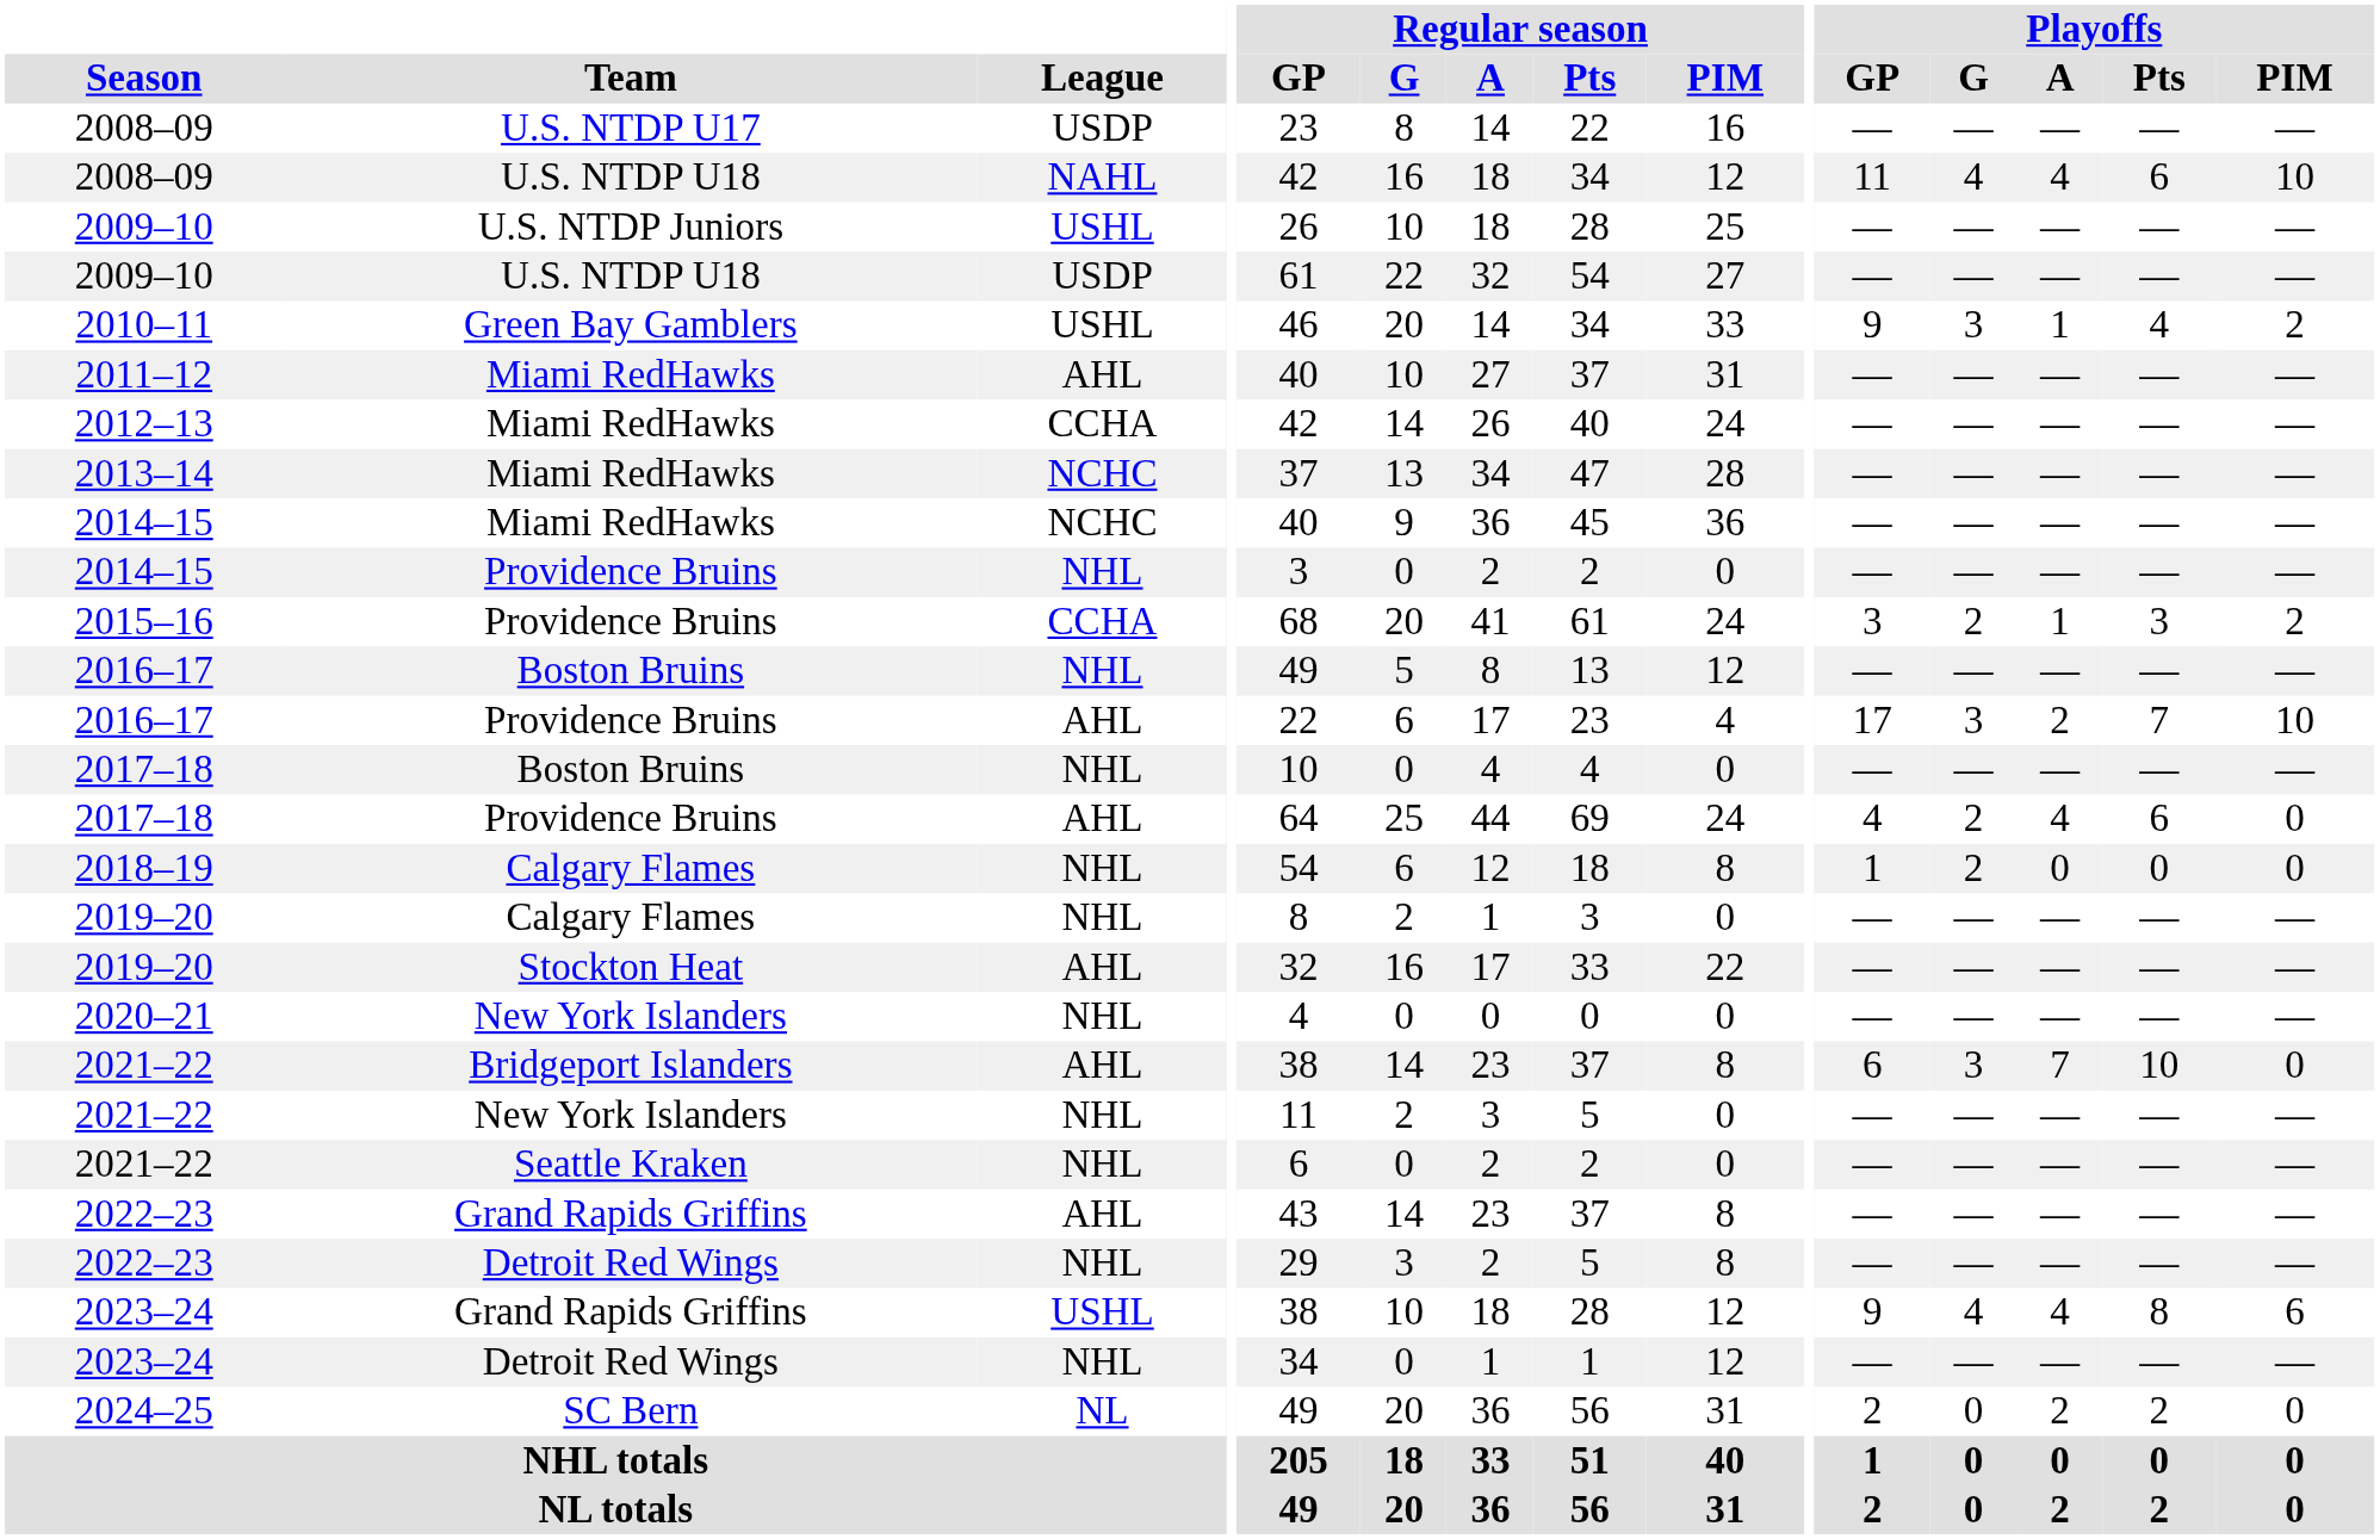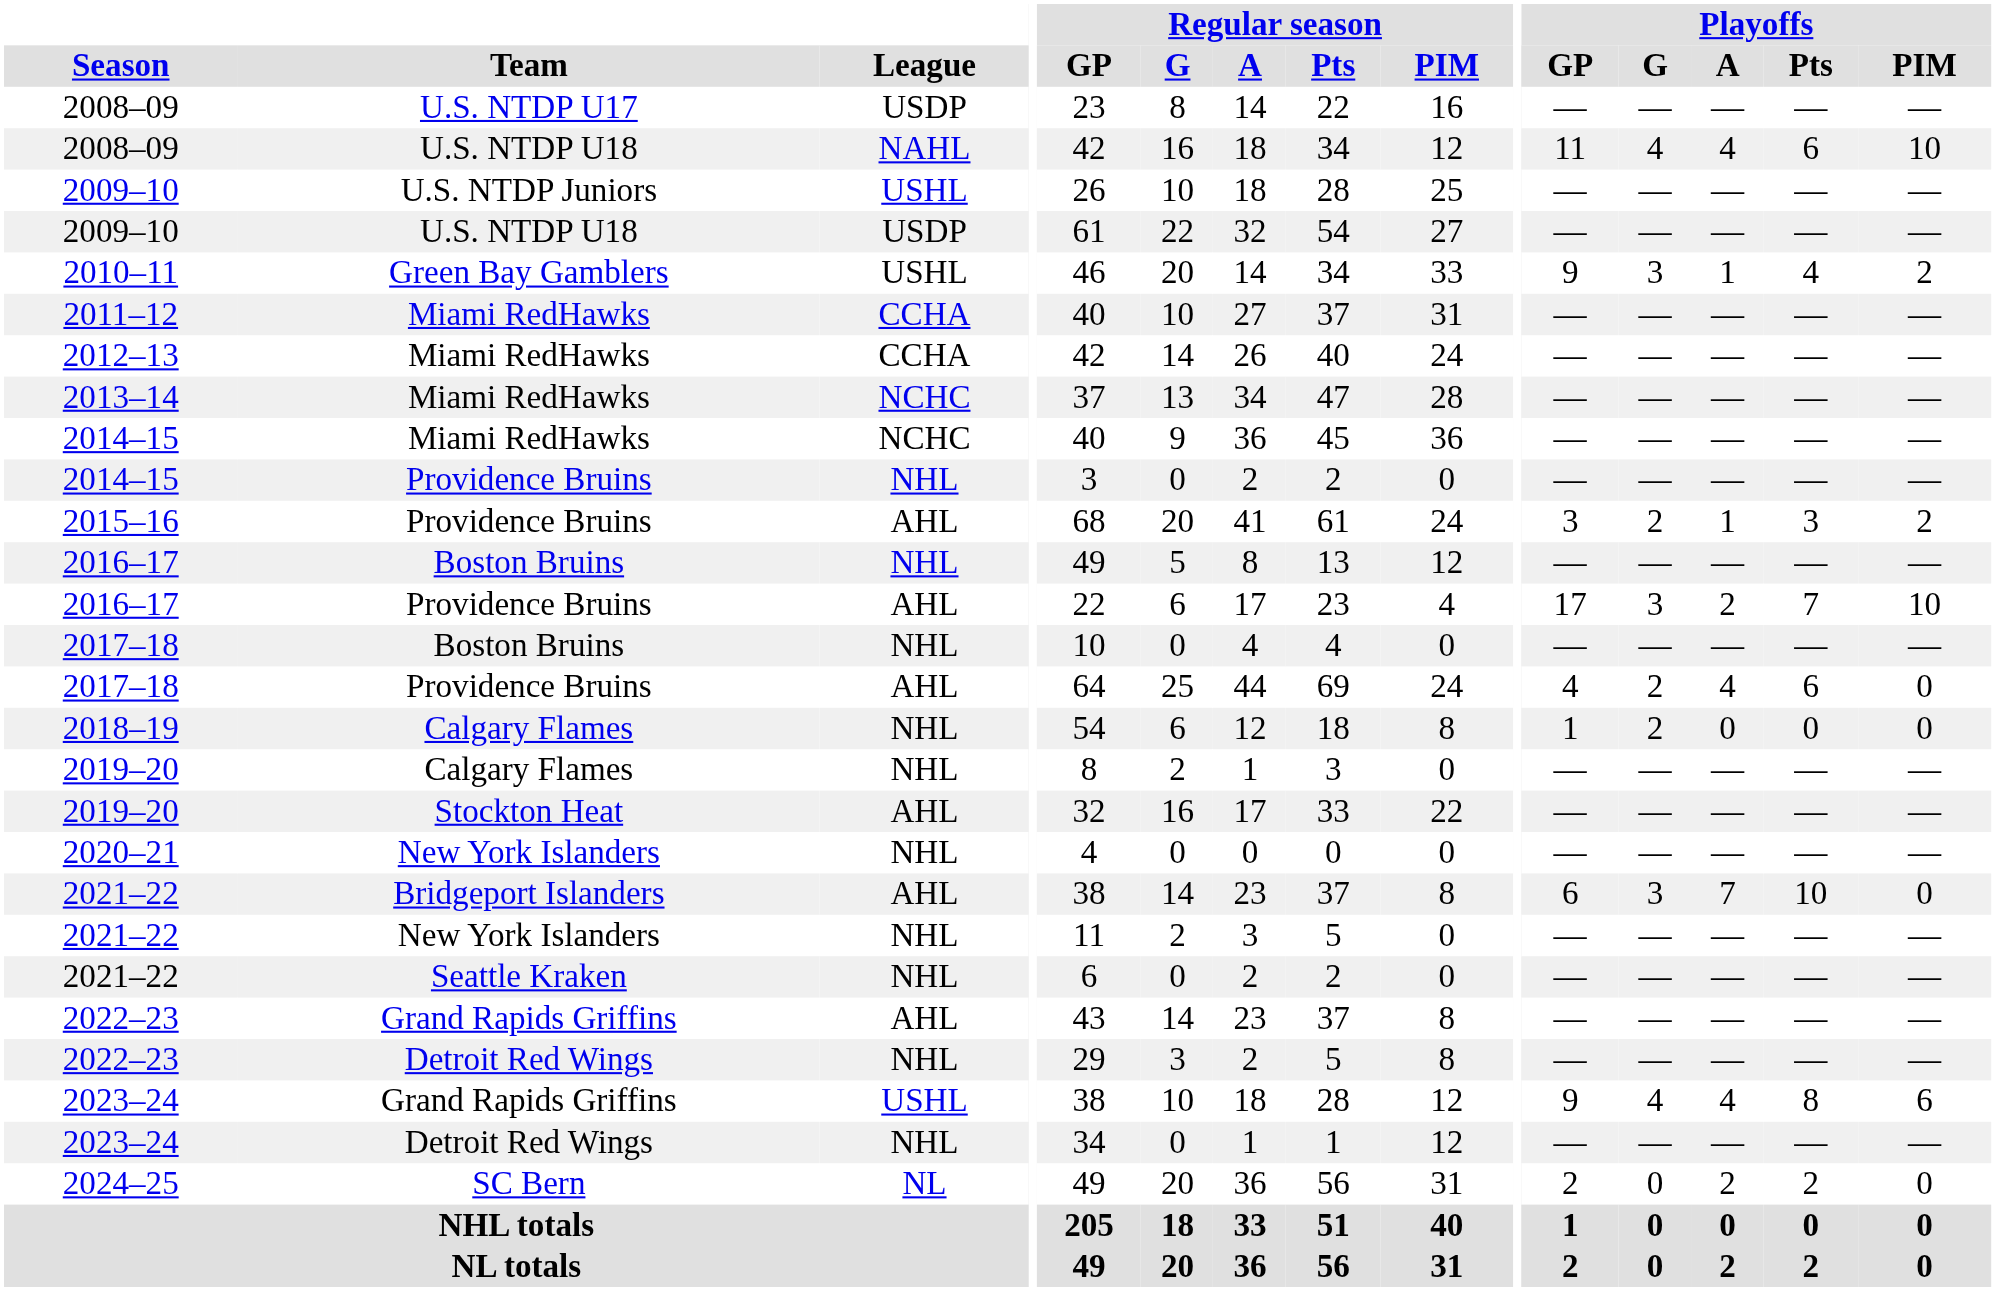2011–12 | League: AHL -> CCHA
2015–16 | League: CCHA -> AHL
